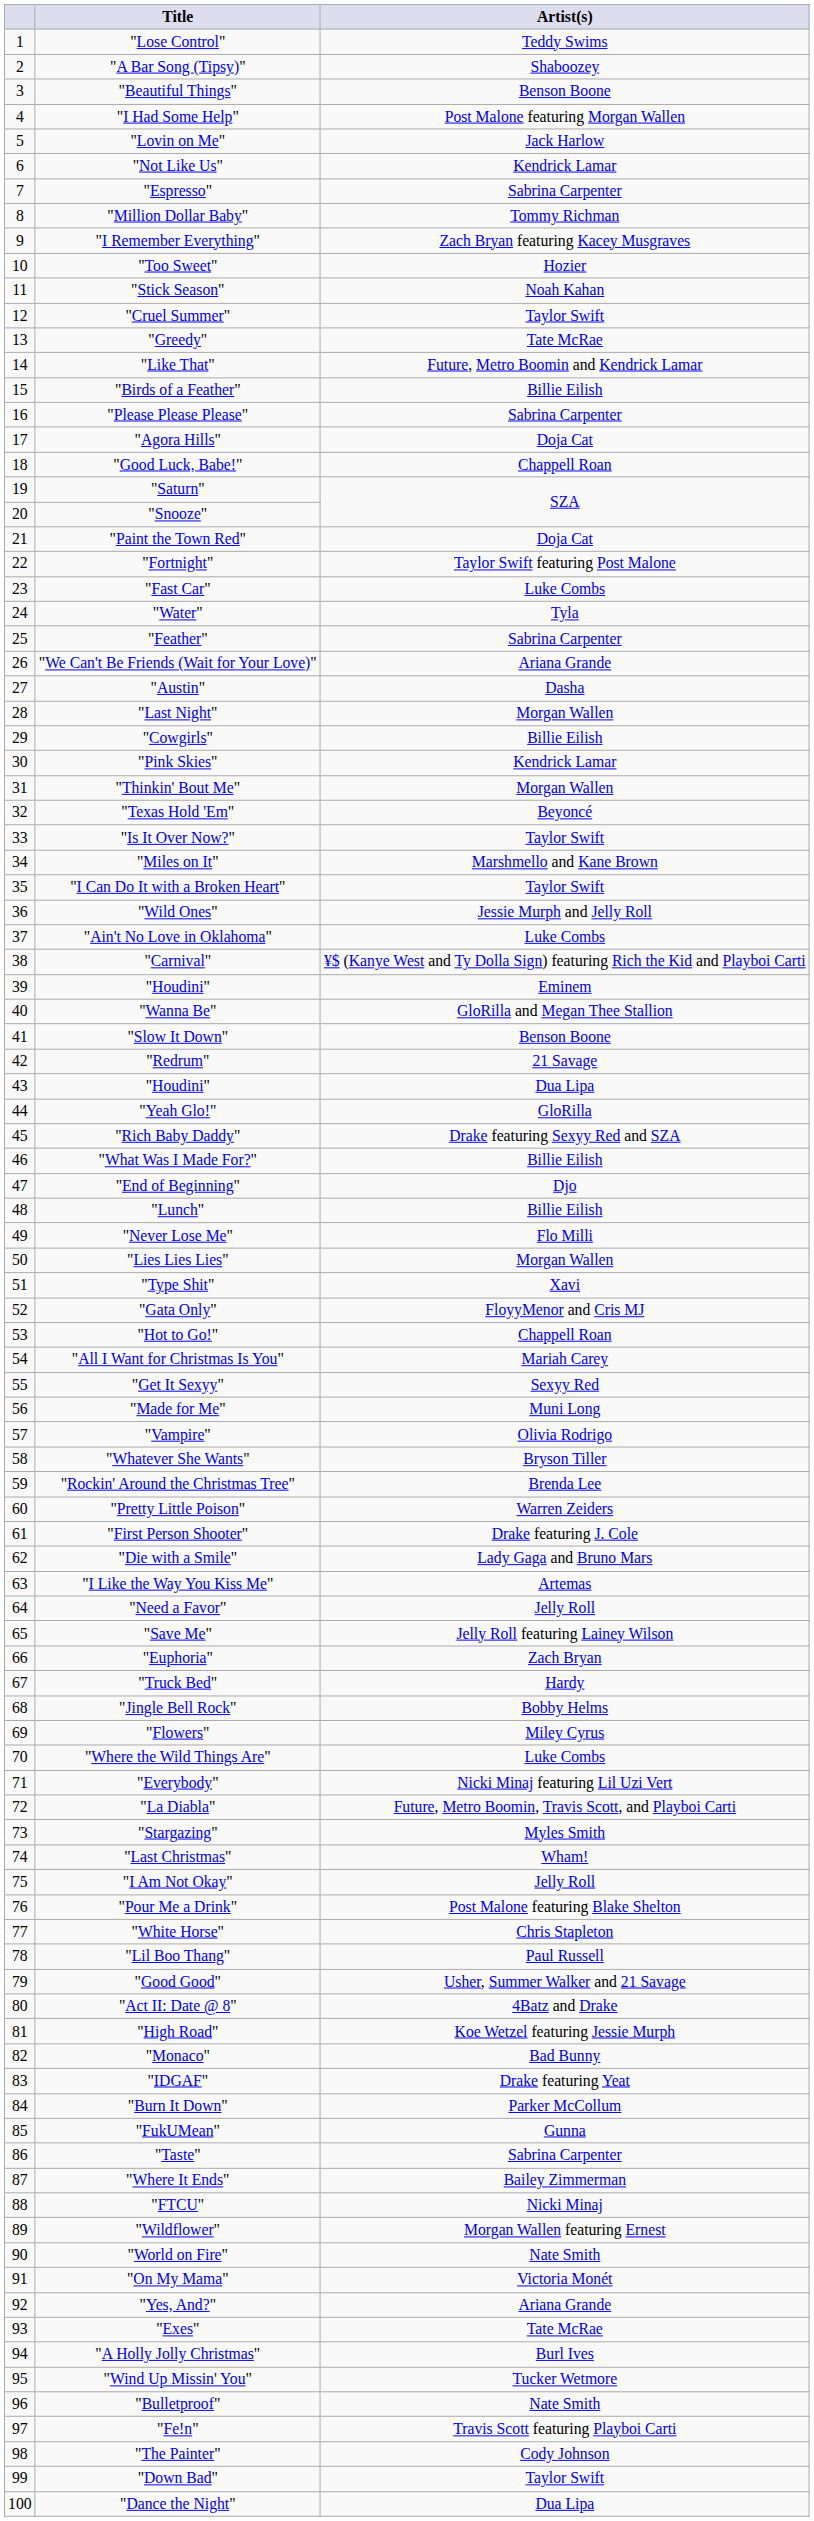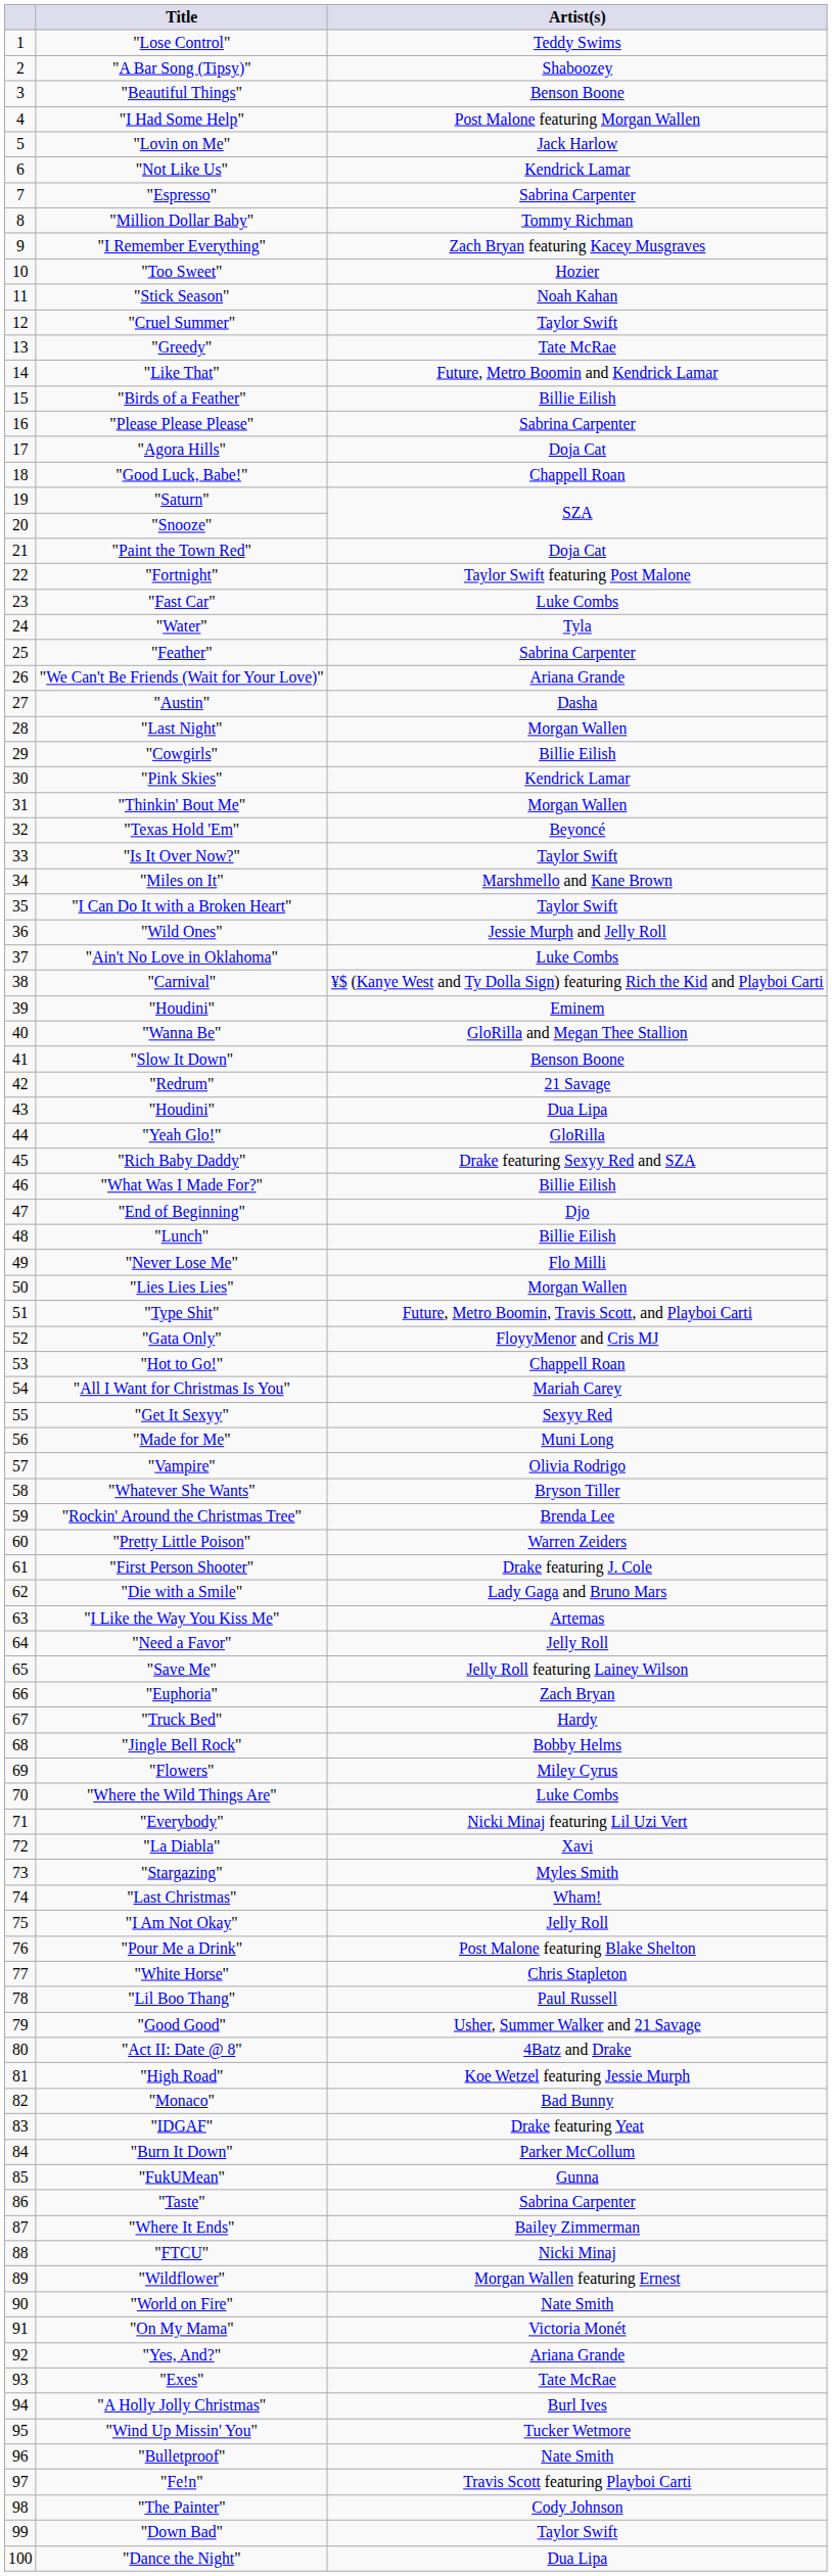"Type Shit" | Artist(s): Xavi -> Future, Metro Boomin, Travis Scott, and Playboi Carti
"La Diabla" | Artist(s): Future, Metro Boomin, Travis Scott, and Playboi Carti -> Xavi
